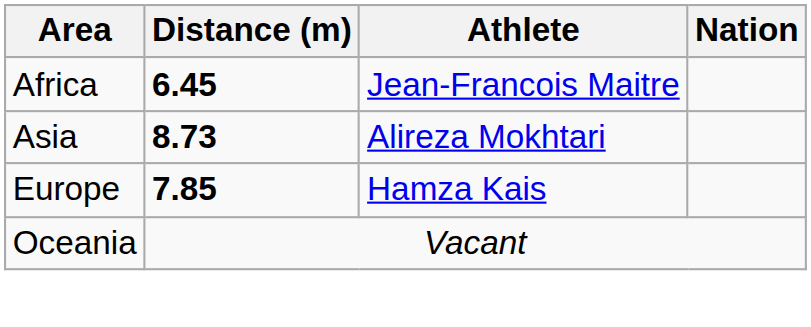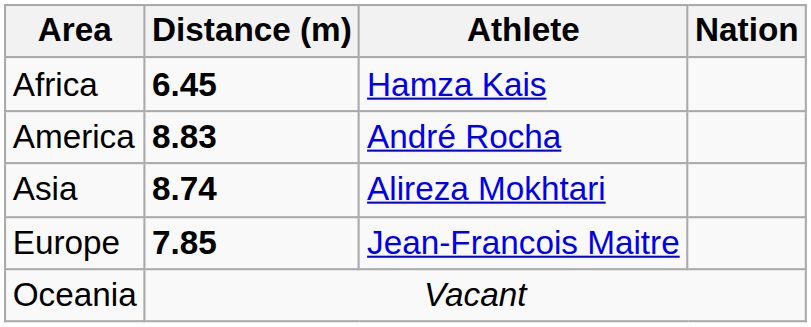Africa | Athlete: Jean-Francois Maitre -> Hamza Kais
+ row: America | 8.83 | André Rocha
Asia | Distance (m): 8.73 -> 8.74
Europe | Athlete: Hamza Kais -> Jean-Francois Maitre
